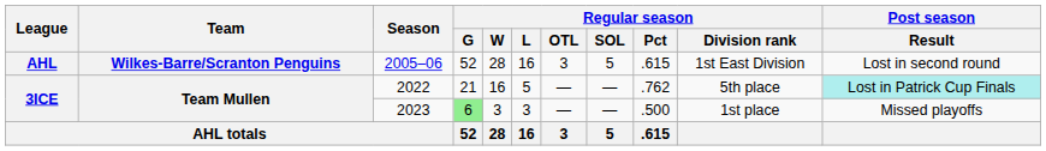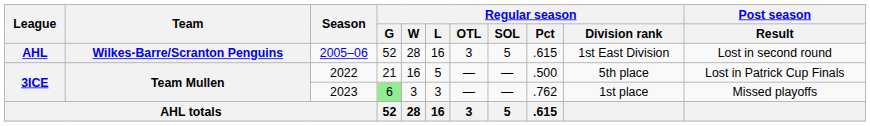2022 | Regular season / Pct: .762 -> .500
2022 | Post season / Result: paleturquoise background -> no background
2023 | Regular season / Pct: .500 -> .762
